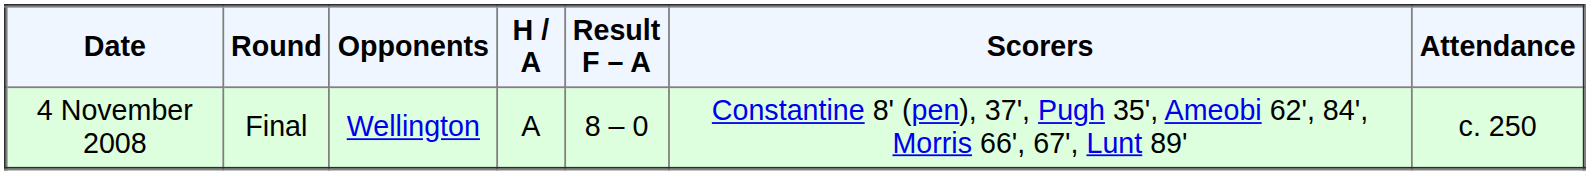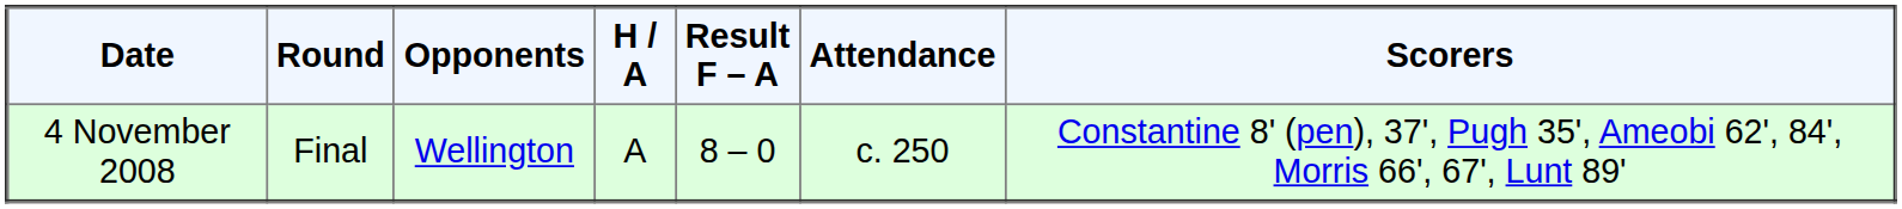columns swapped: Scorers <-> Attendance
